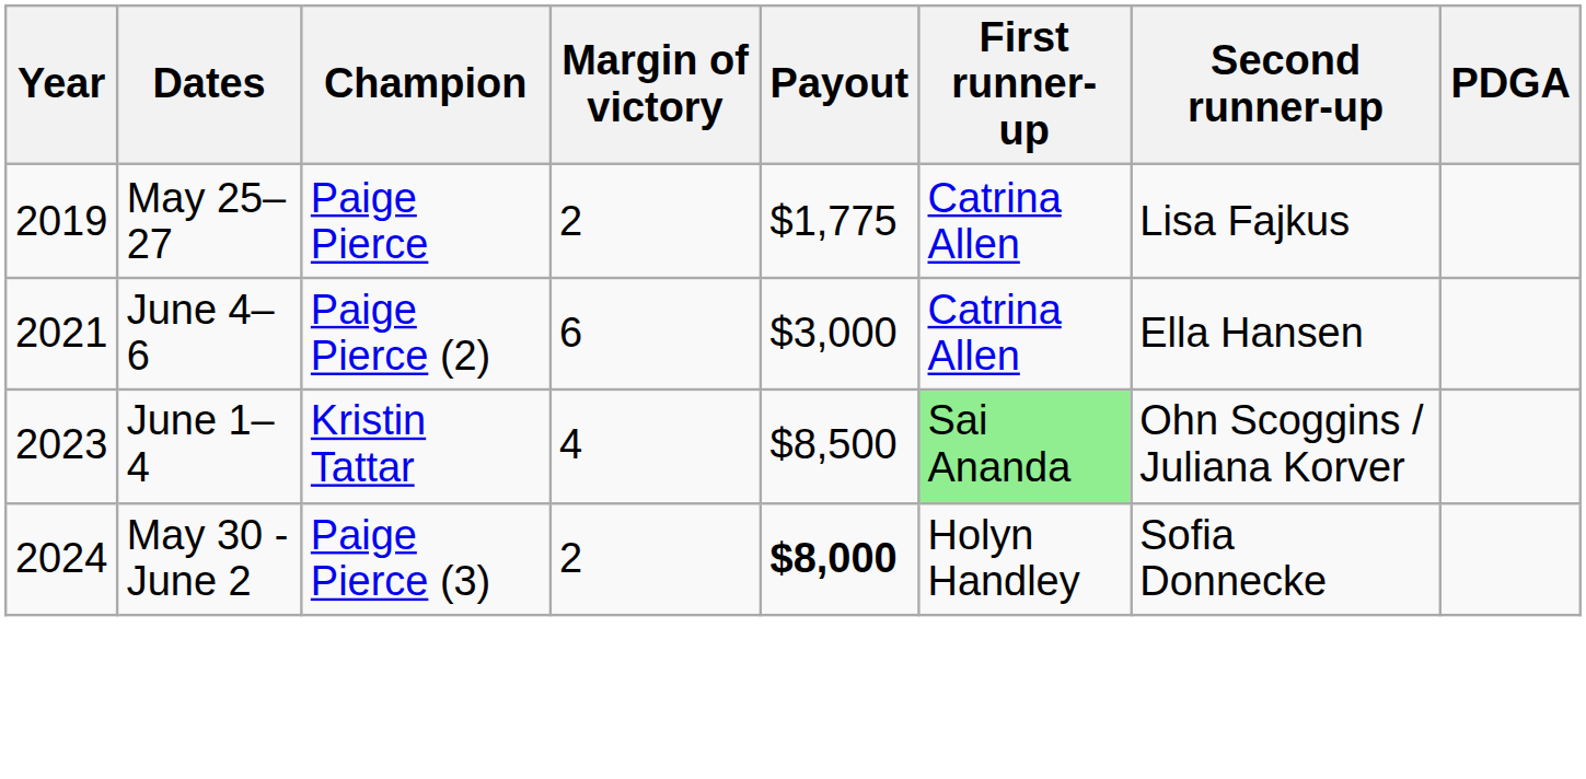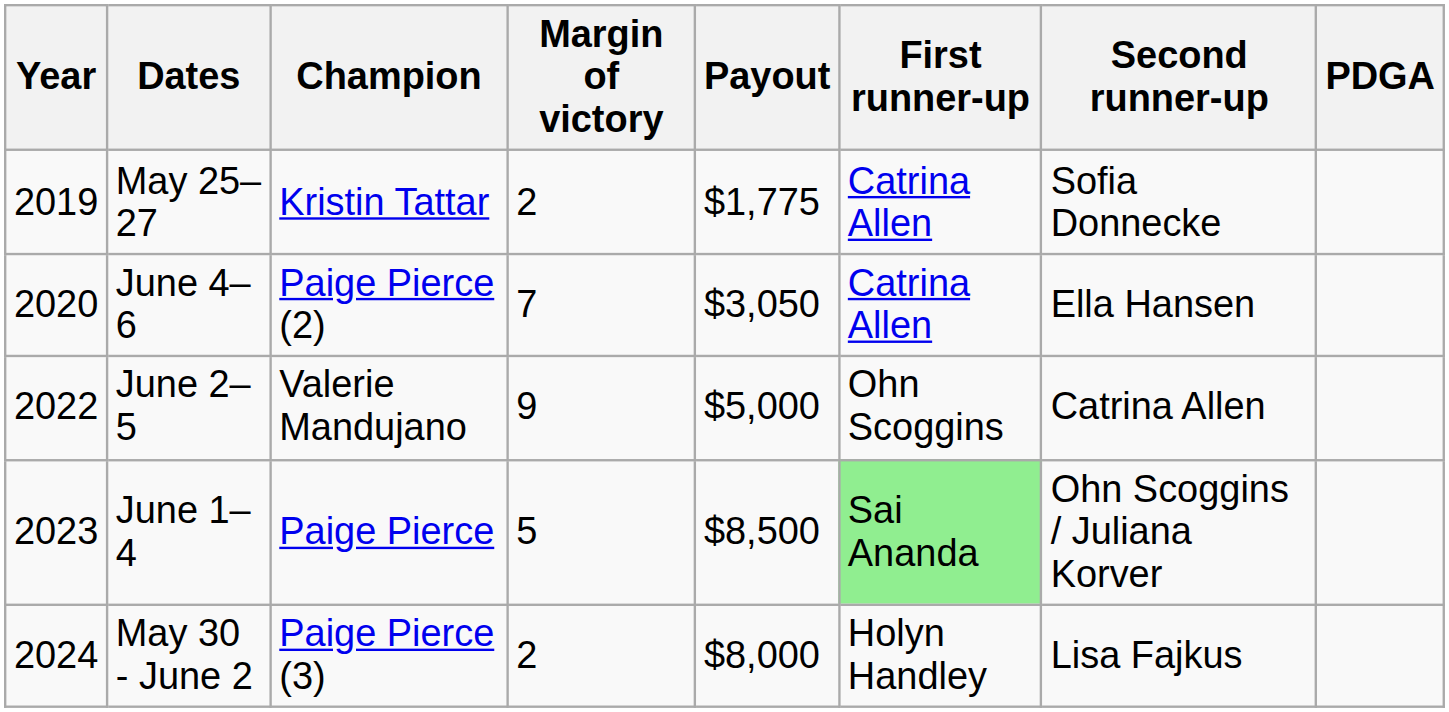May 25–27 | Champion: Paige Pierce -> Kristin Tattar
May 25–27 | Second runner-up: Lisa Fajkus -> Sofia Donnecke
June 4–6 | Year: 2021 -> 2020
June 4–6 | Margin of victory: 6 -> 7
June 4–6 | Payout: $3,000 -> $3,050
+ row: 2022 | June 2–5 | Valerie Mandujano | 9 | $5,000 | Ohn Scoggins | Catrina Allen
June 1–4 | Champion: Kristin Tattar -> Paige Pierce
June 1–4 | Margin of victory: 4 -> 5
May 30 - June 2 | Payout: bold -> normal
May 30 - June 2 | Second runner-up: Sofia Donnecke -> Lisa Fajkus
